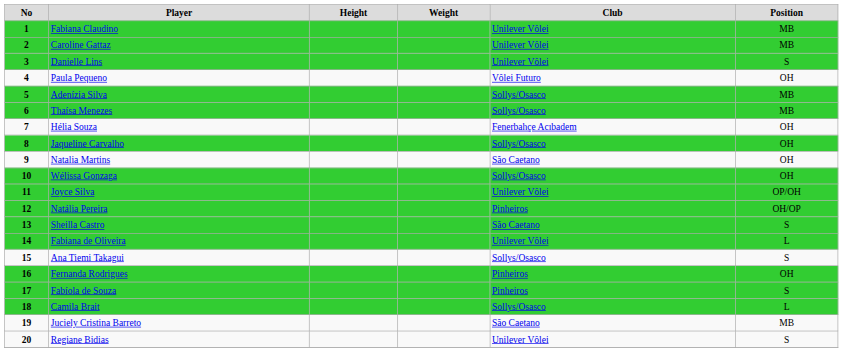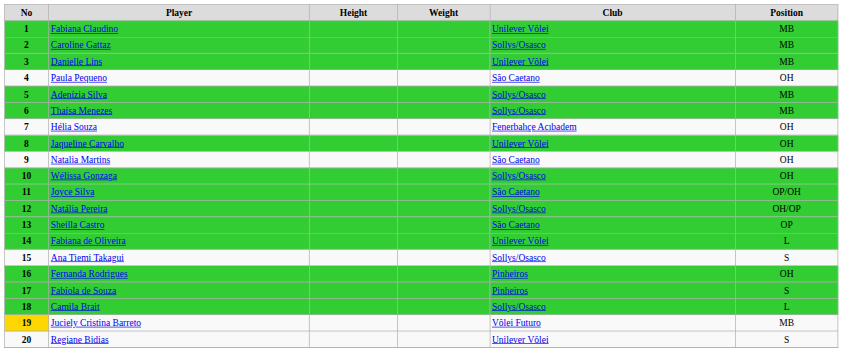Caroline Gattaz | Club: Unilever Vôlei -> Sollys/Osasco
Danielle Lins | Position: S -> MB
Paula Pequeno | Club: Vôlei Futuro -> São Caetano
Jaqueline Carvalho | Club: Sollys/Osasco -> Unilever Vôlei
Joyce Silva | Club: Unilever Vôlei -> São Caetano
Natália Pereira | Club: Pinheiros -> Sollys/Osasco
Sheilla Castro | Position: S -> OP
Juciely Cristina Barreto | No: no background -> gold background
Juciely Cristina Barreto | Club: São Caetano -> Vôlei Futuro
